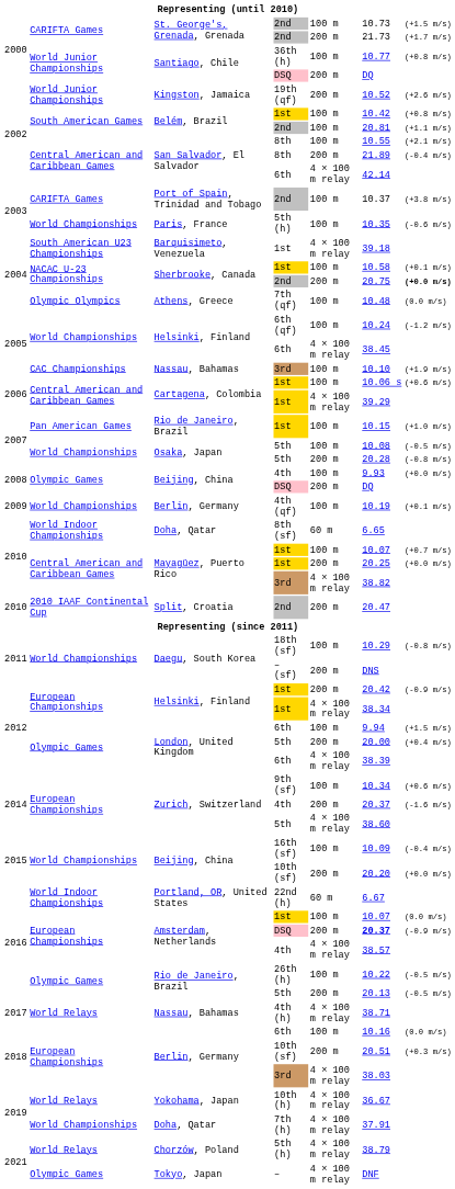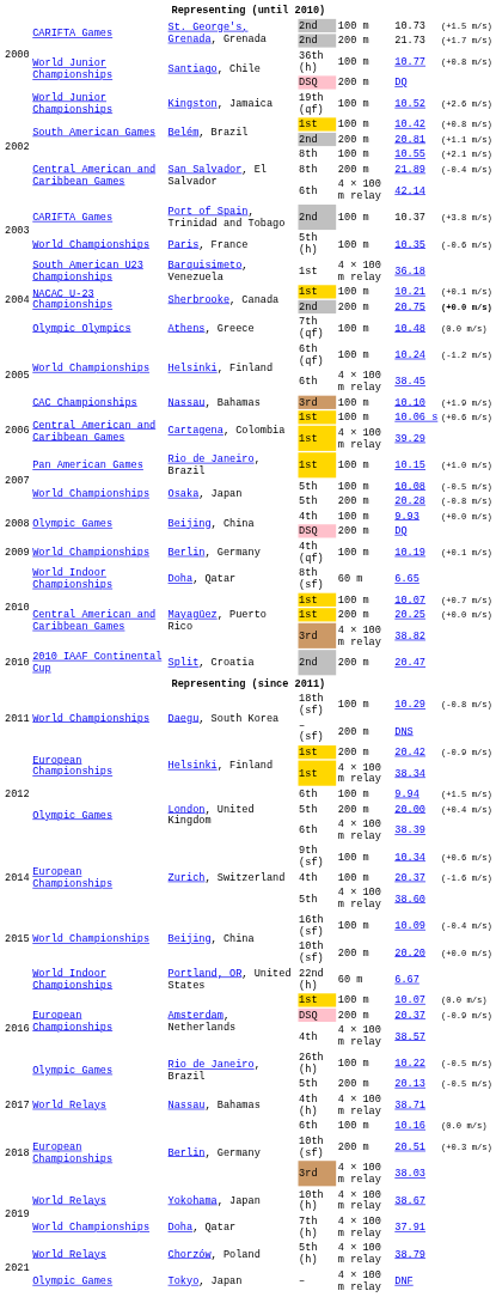Kingston, Jamaica | column 5: 200 m -> 100 m
Belém, Brazil / 2nd | column 5: 100 m -> 200 m
Barquisimeto, Venezuela | column 6: 39.18 -> 36.18
Sherbrooke, Canada / 1st | column 6: 10.58 -> 10.21
Zurich, Switzerland / 4th | column 5: 200 m -> 100 m
Amsterdam, Netherlands / DSQ | column 6: bold -> normal
Yokohama, Japan | column 6: 36.67 -> 38.67
